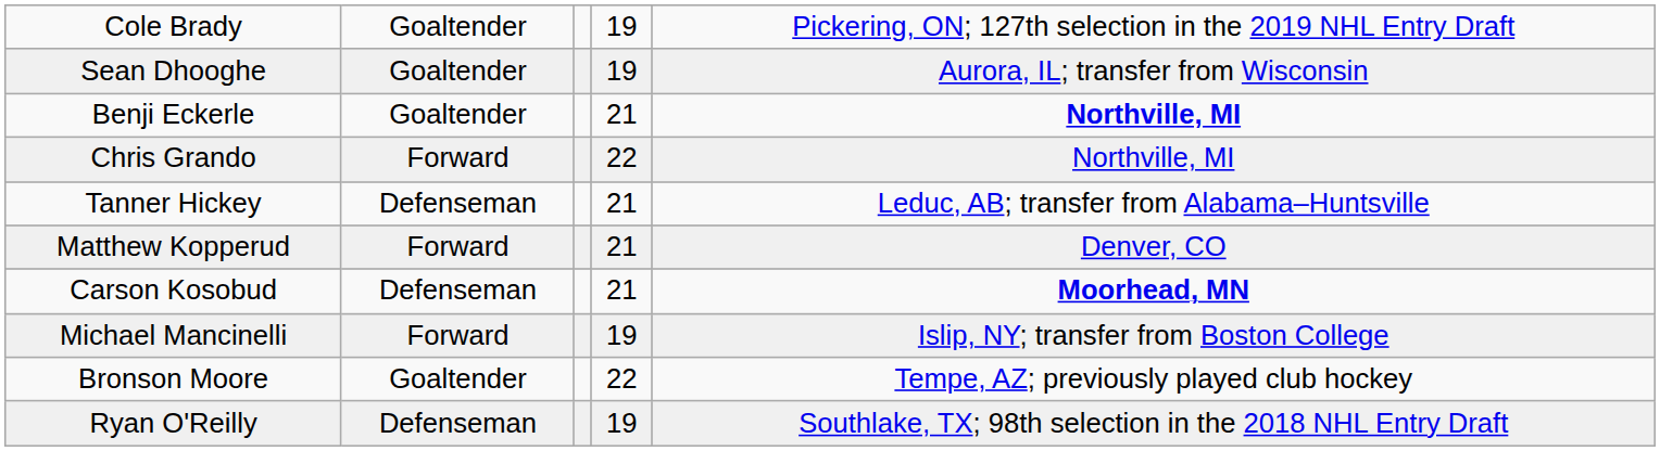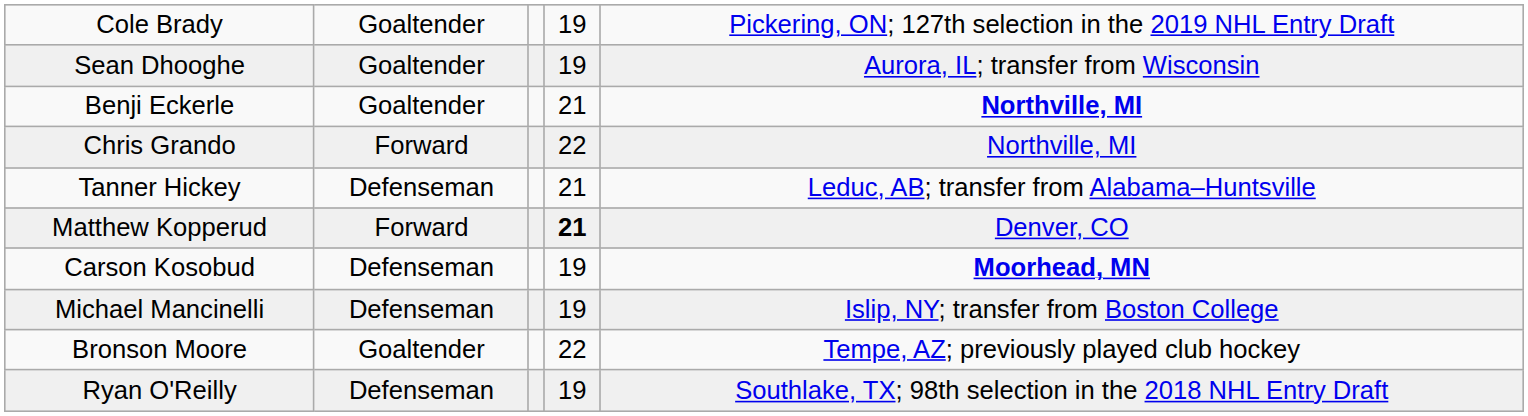Matthew Kopperud | column 4: normal -> bold
Carson Kosobud | column 4: 21 -> 19
Michael Mancinelli | column 2: Forward -> Defenseman
